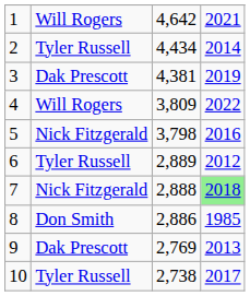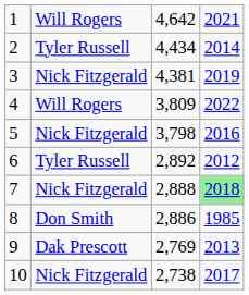3 | column 2: Dak Prescott -> Nick Fitzgerald
6 | column 3: 2,889 -> 2,892
10 | column 2: Tyler Russell -> Nick Fitzgerald
